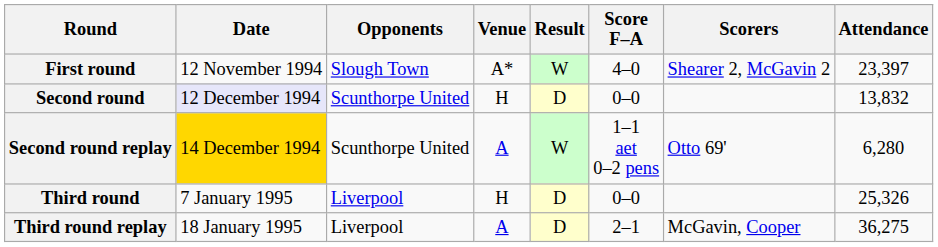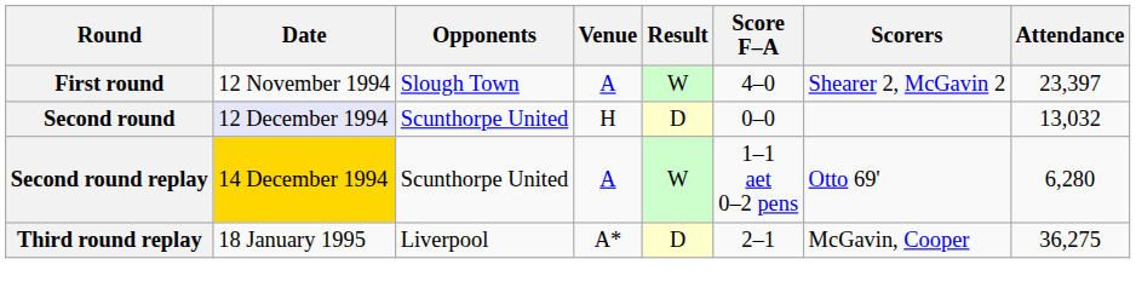First round | Venue: A* -> A
Second round | Attendance: 13,832 -> 13,032
- row: Third round | 7 January 1995 | Liverpool | H | D | 0–0 | 25,326
Third round replay | Venue: A -> A*
